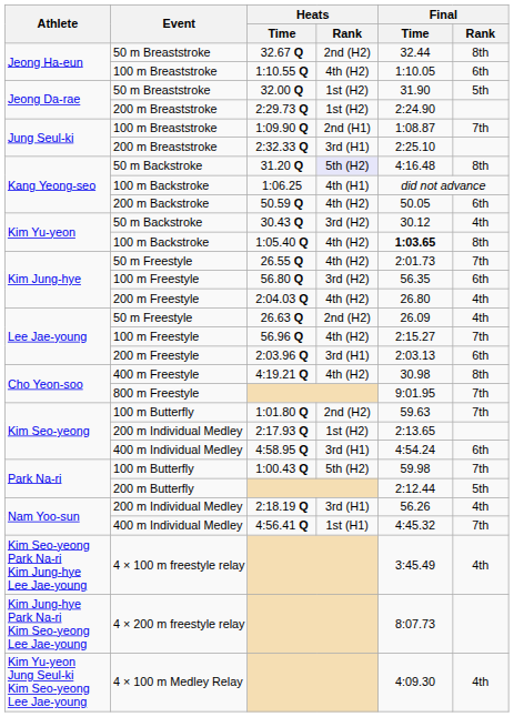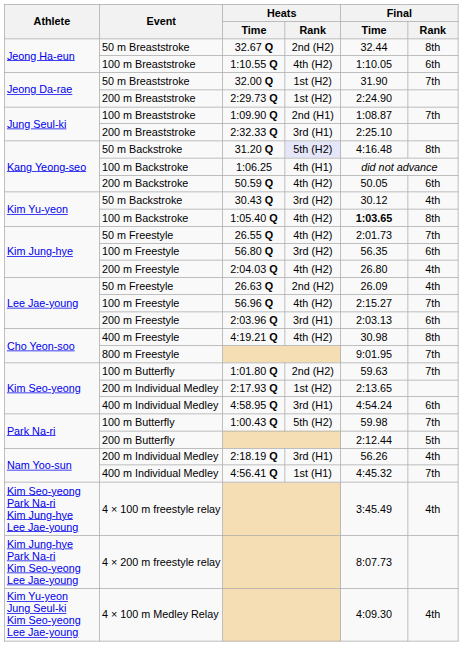32.00 Q | Final / Rank: 5th -> 7th
